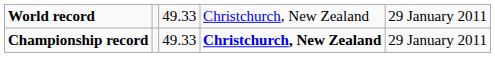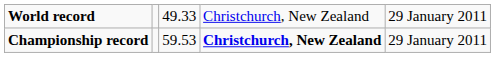Championship record | column 3: 49.33 -> 59.53
